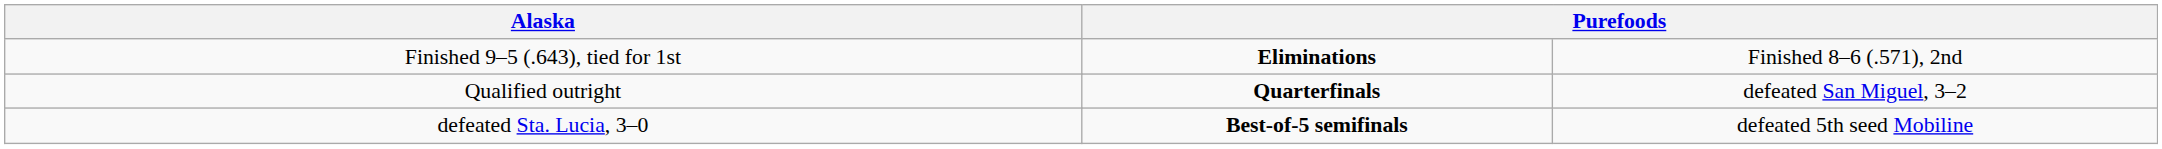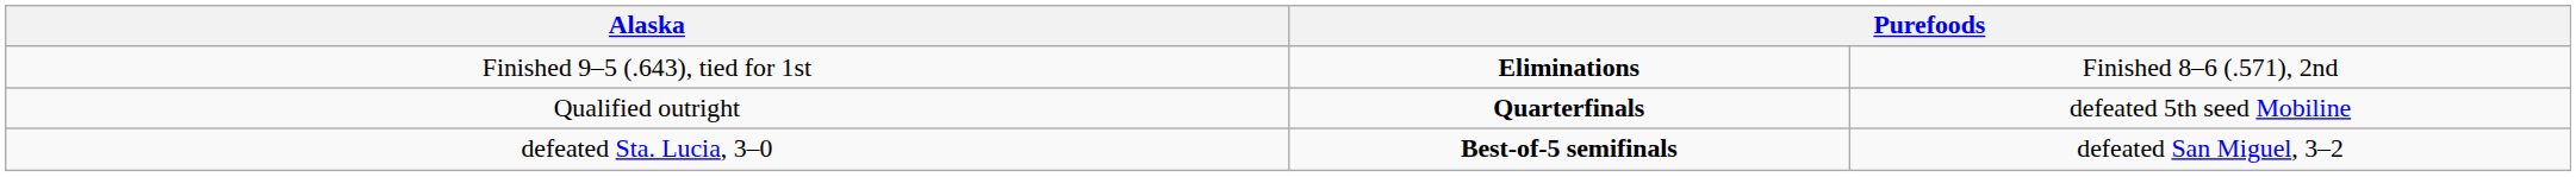Qualified outright | column 4: defeated San Miguel, 3–2 -> defeated 5th seed Mobiline
defeated Sta. Lucia, 3–0 | column 4: defeated 5th seed Mobiline -> defeated San Miguel, 3–2
